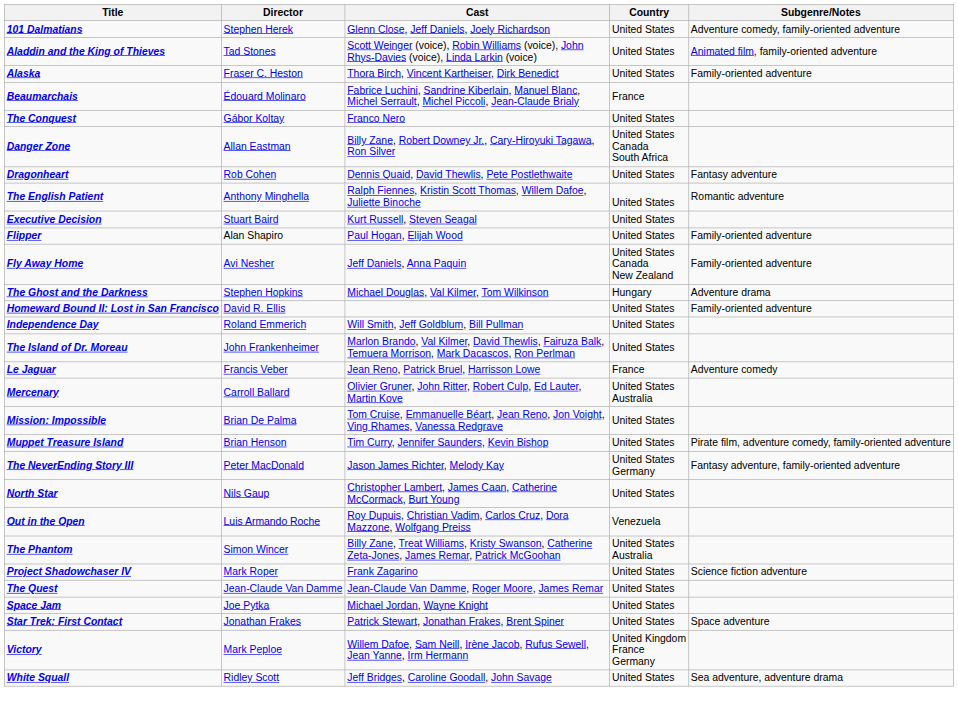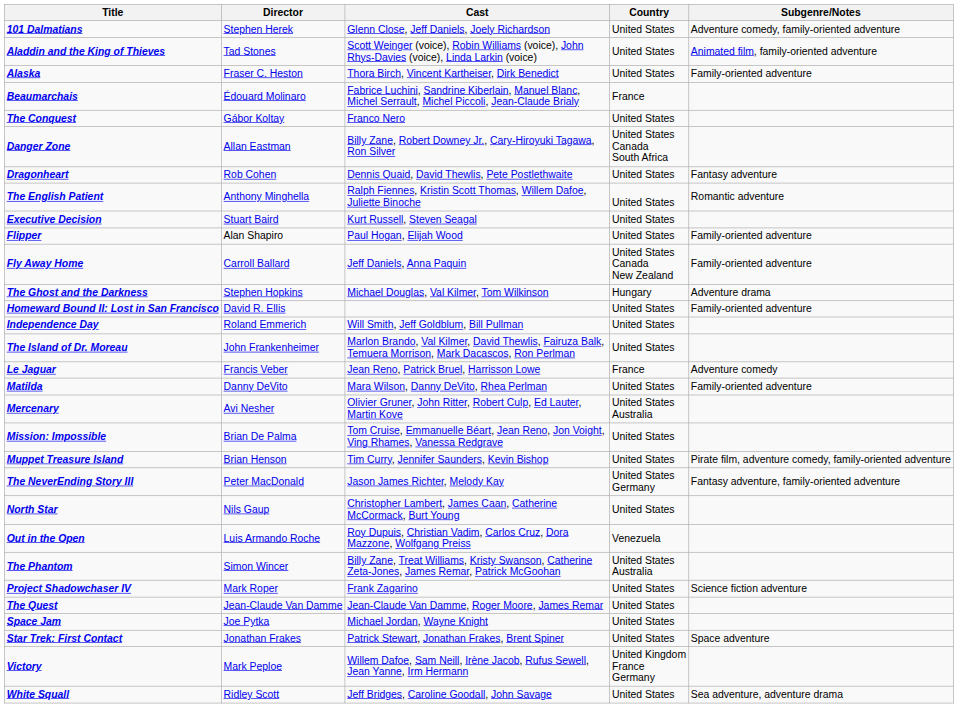Fly Away Home | Director: Avi Nesher -> Carroll Ballard
+ row: Matilda | Danny DeVito | Mara Wilson, Danny DeVito, Rhea Perlman | United States | Family-oriented adventure
Mercenary | Director: Carroll Ballard -> Avi Nesher
